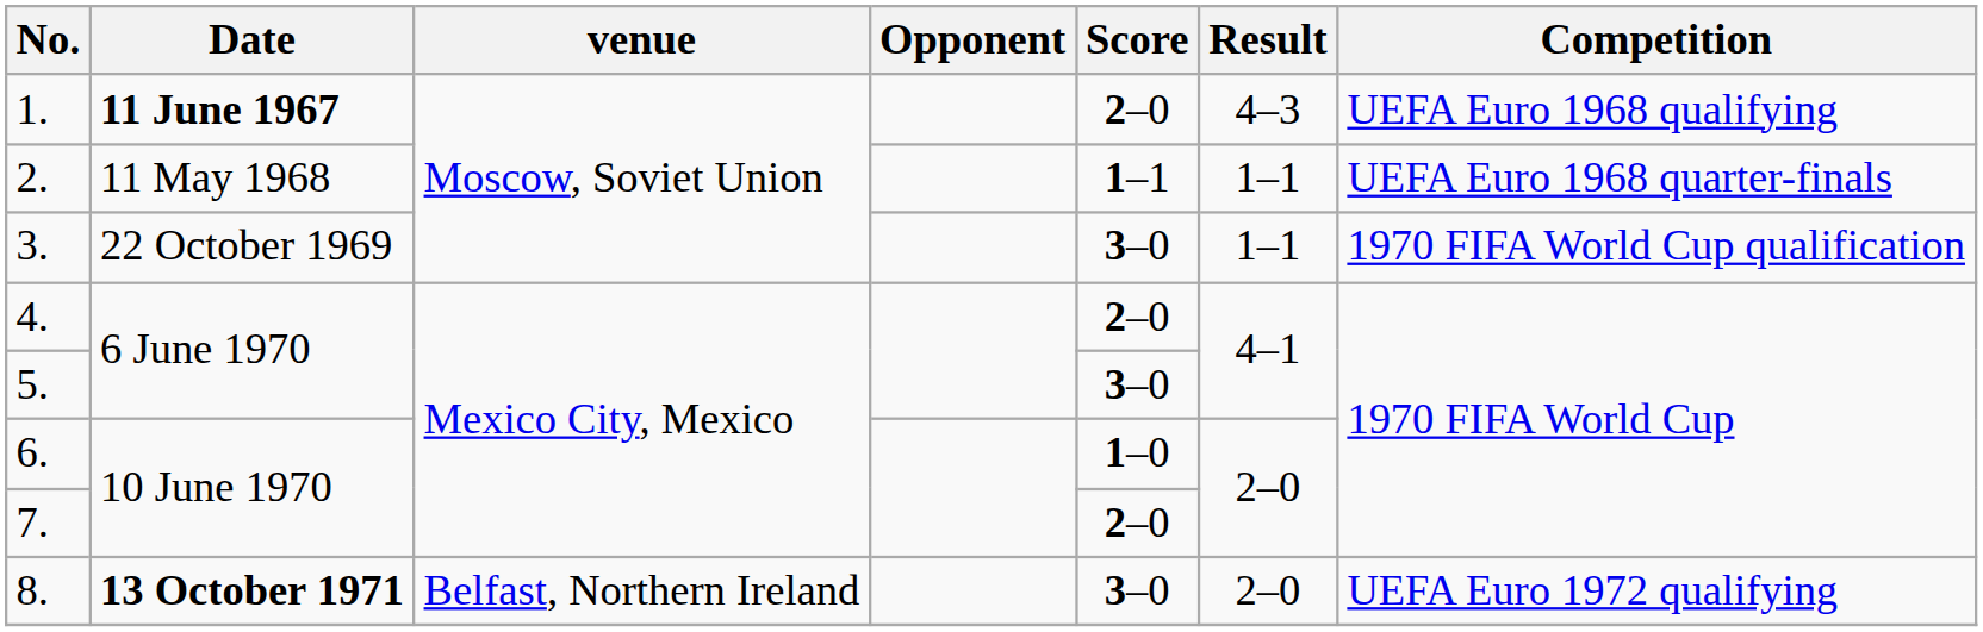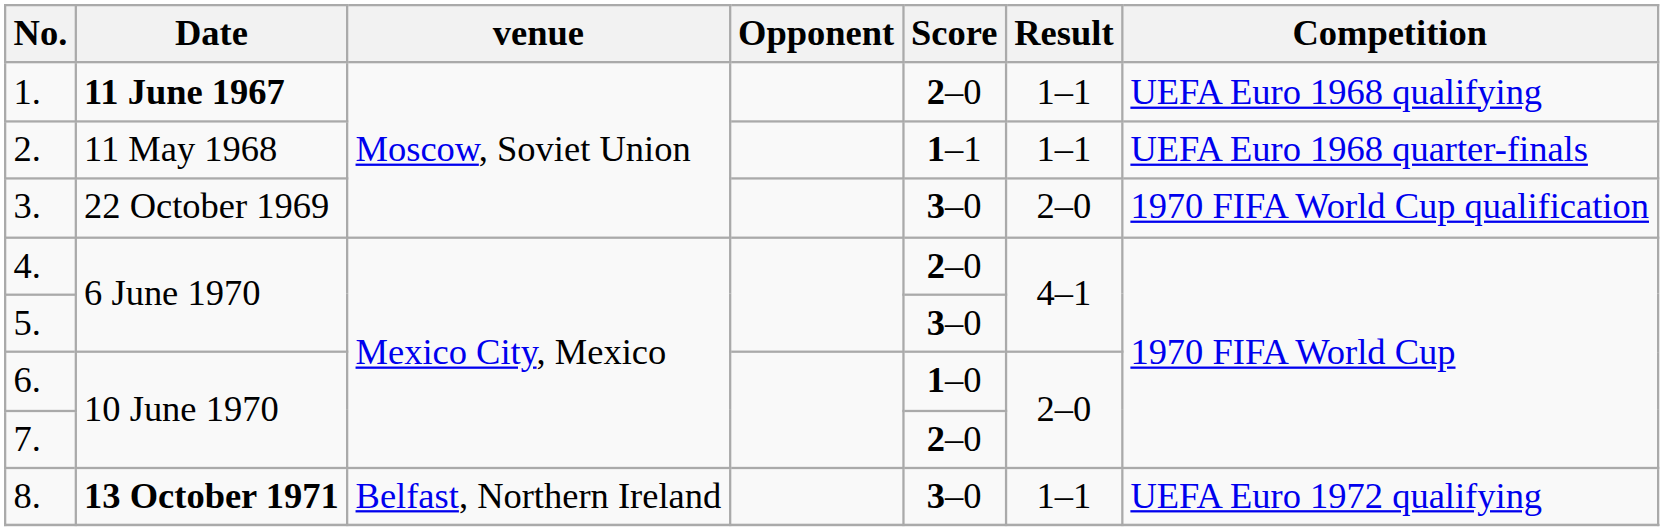1. | Result: 4–3 -> 1–1
3. | Result: 1–1 -> 2–0
8. | Result: 2–0 -> 1–1
